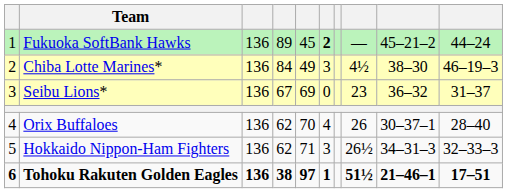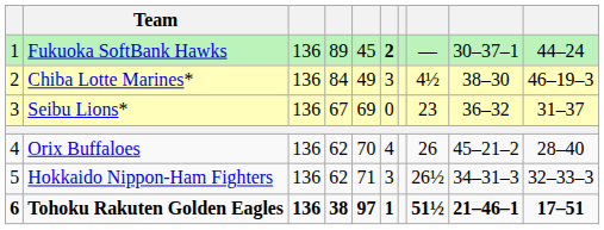Fukuoka SoftBank Hawks | column 9: 45–21–2 -> 30–37–1
Orix Buffaloes | column 9: 30–37–1 -> 45–21–2
